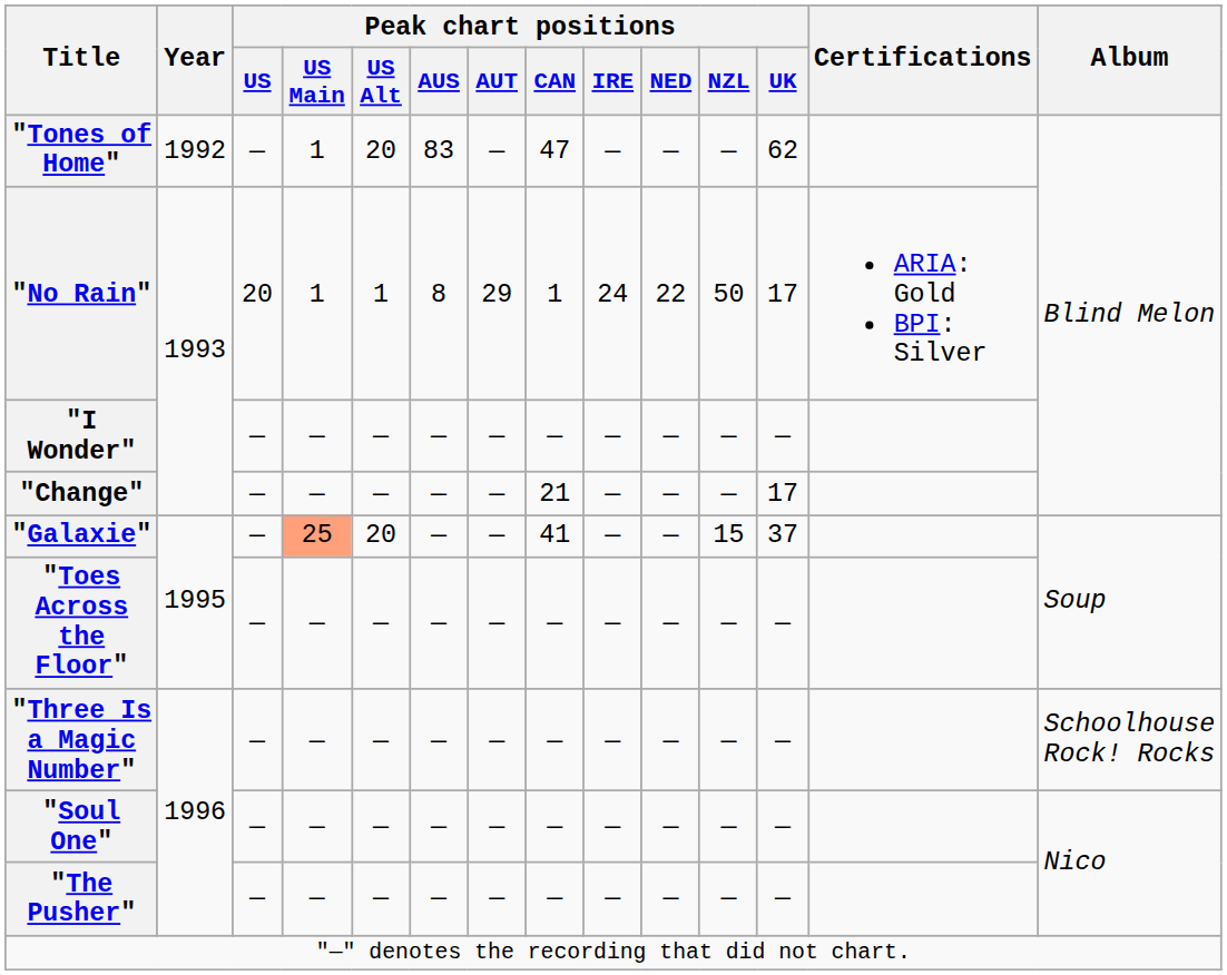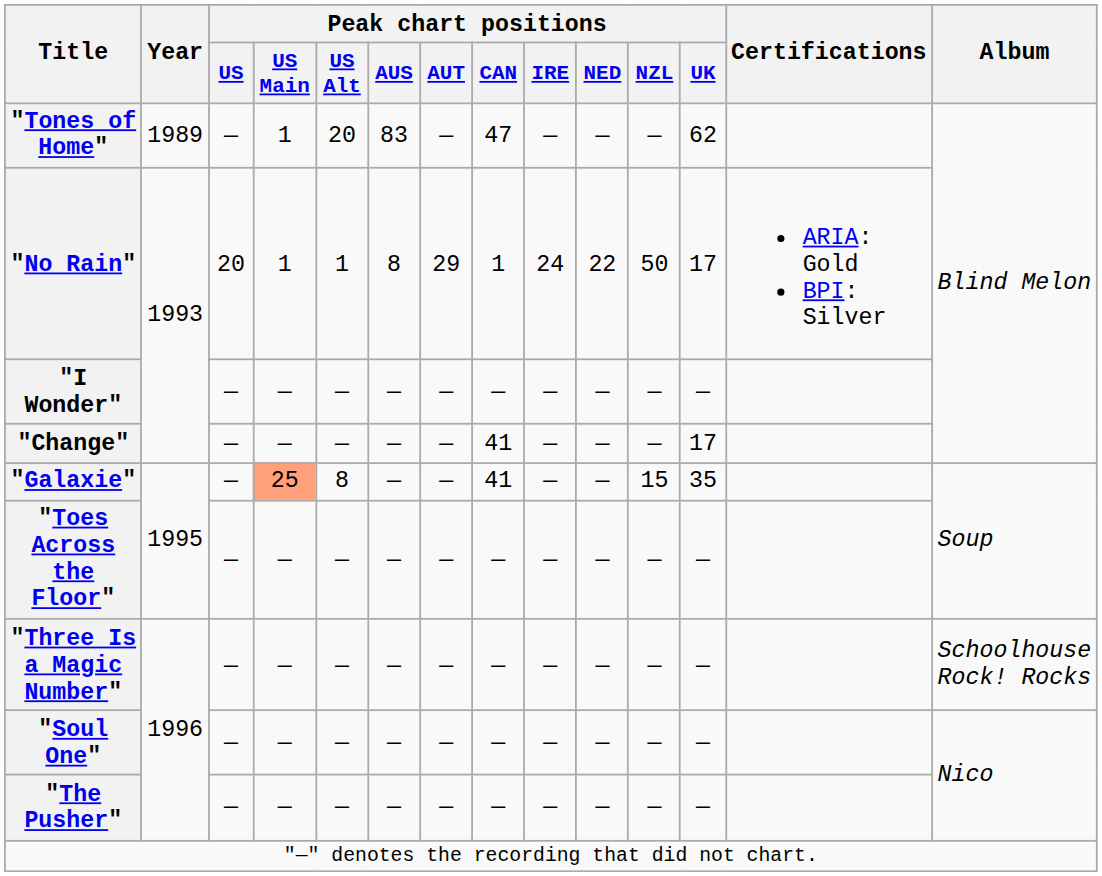"Tones of Home" | Year: 1992 -> 1989
"Change" | Peak chart positions / CAN: 21 -> 41
"Galaxie" | Peak chart positions / US Alt: 20 -> 8
"Galaxie" | Peak chart positions / UK: 37 -> 35
